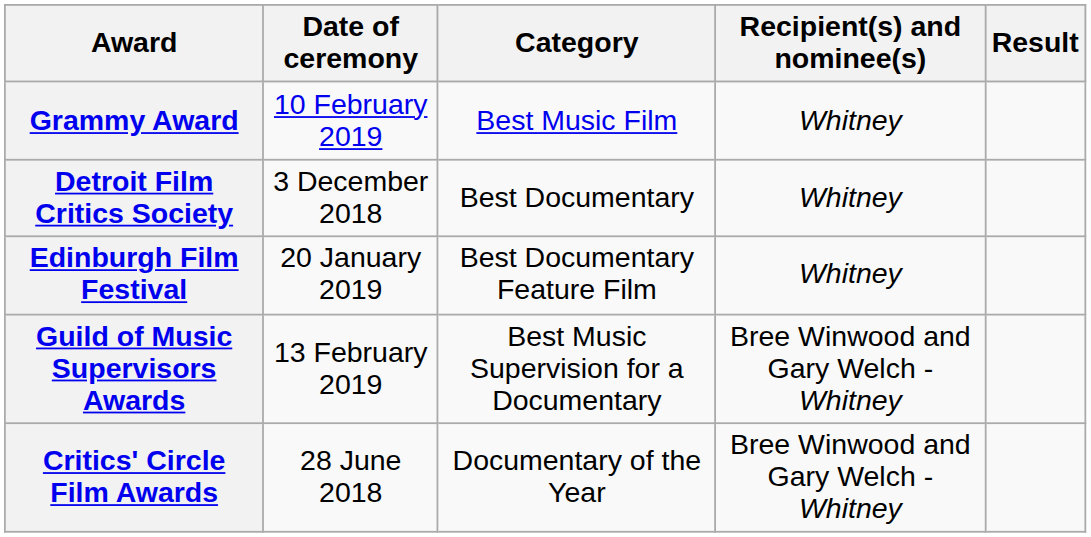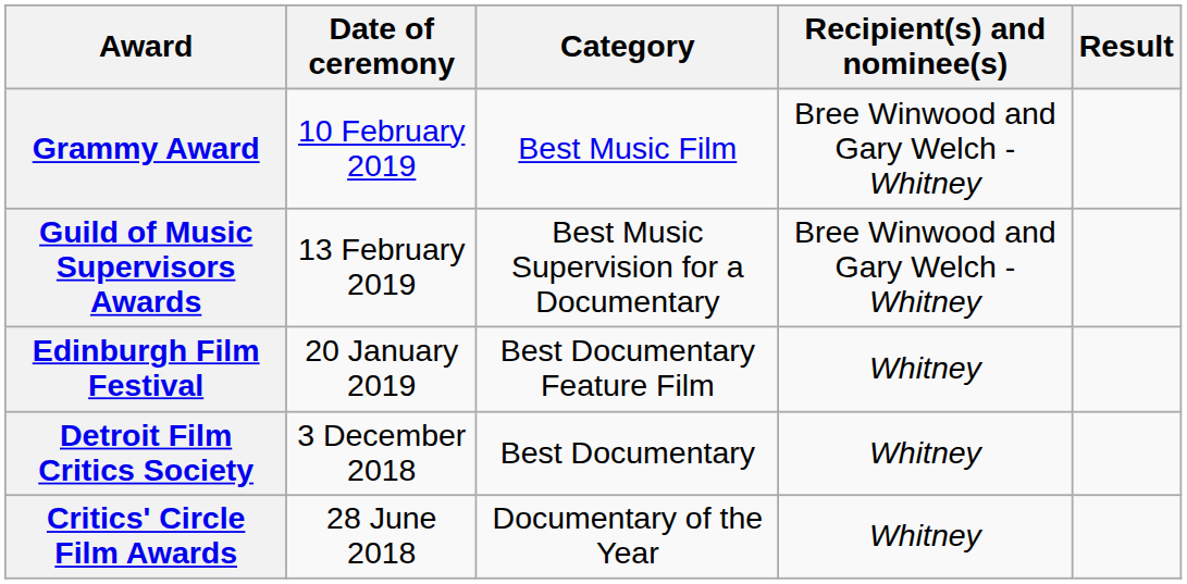Grammy Award | Recipient(s) and nominee(s): Whitney -> Bree Winwood and Gary Welch - Whitney
rows swapped: Detroit Film Critics Society <-> Guild of Music Supervisors Awards
Critics' Circle Film Awards | Recipient(s) and nominee(s): Bree Winwood and Gary Welch - Whitney -> Whitney
